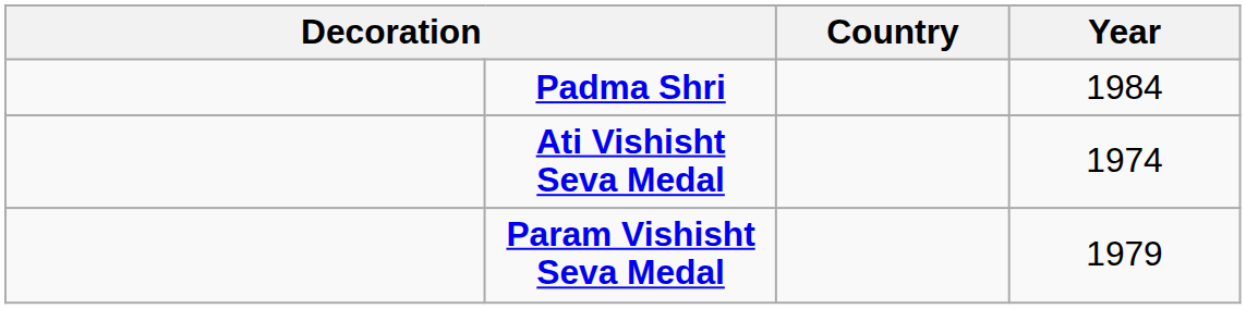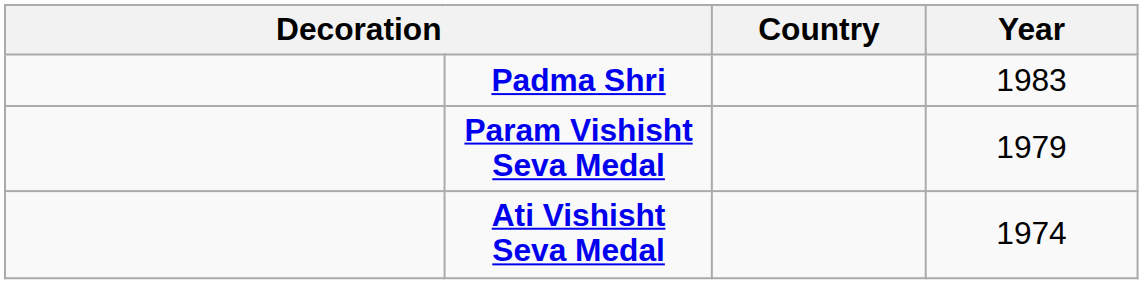Padma Shri | Year: 1984 -> 1983
rows swapped: Param Vishisht Seva Medal <-> Ati Vishisht Seva Medal
